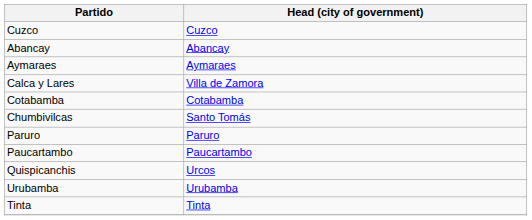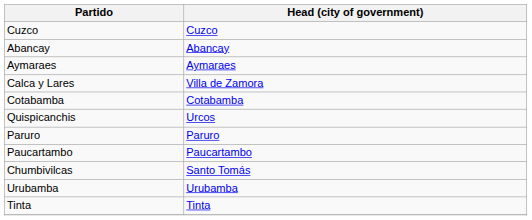rows swapped: Chumbivilcas <-> Quispicanchis
